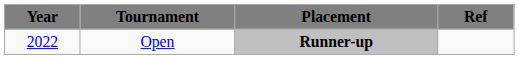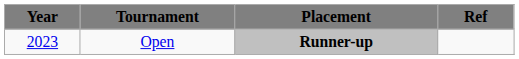Open | Year: 2022 -> 2023
